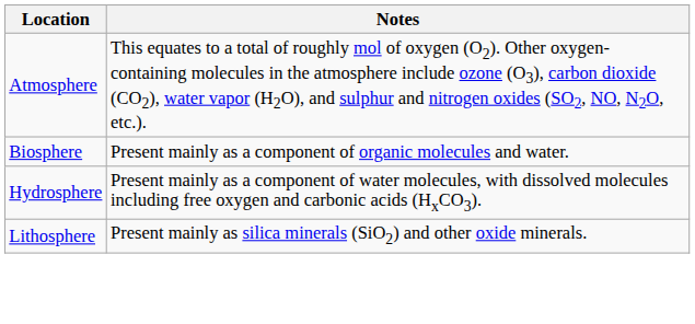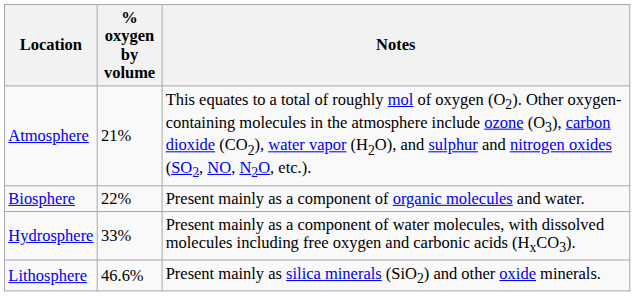+ column: % oxygen by volume | 21% | 22% | 33% | 46.6%
